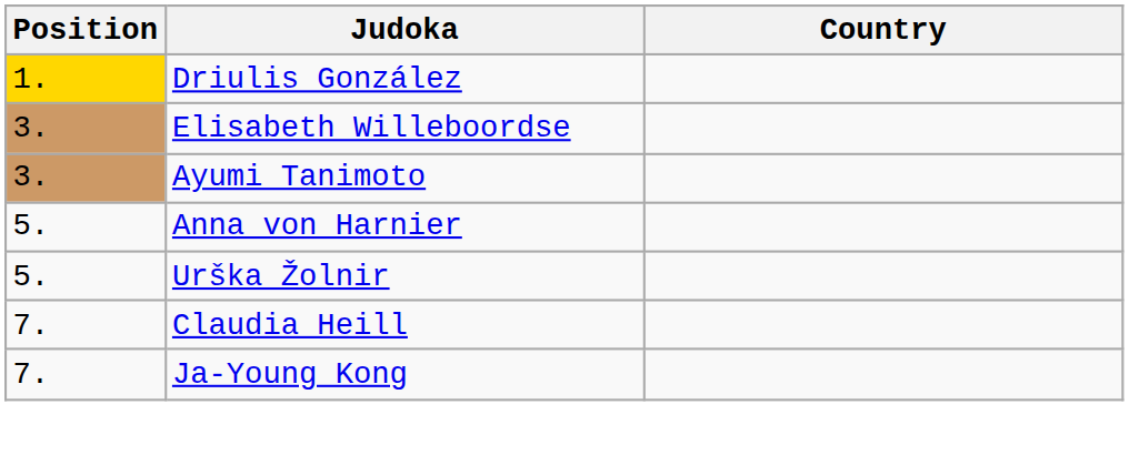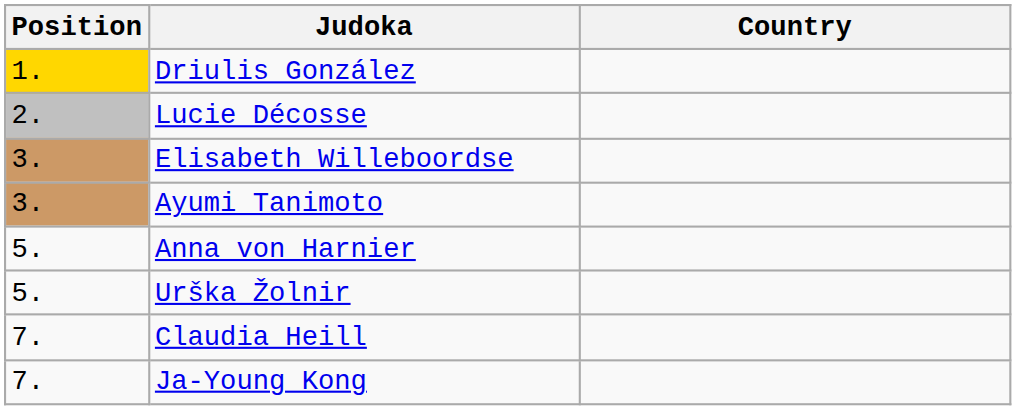+ row: 2. | Lucie Décosse
